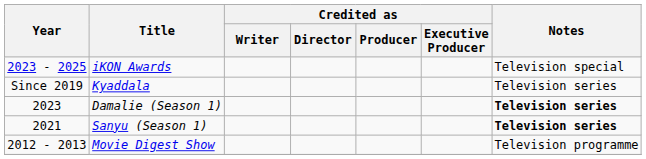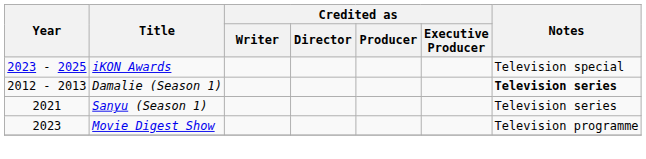- row: Since 2019 | Kyaddala | Television series
Damalie (Season 1) | Year: 2023 -> 2012 - 2013
Sanyu (Season 1) | Notes: bold -> normal
Movie Digest Show | Year: 2012 - 2013 -> 2023
